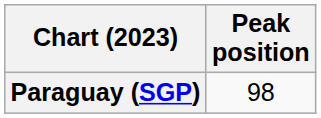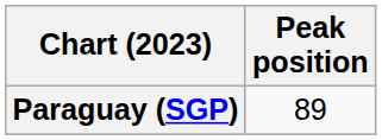Paraguay (SGP) | Peak position: 98 -> 89
